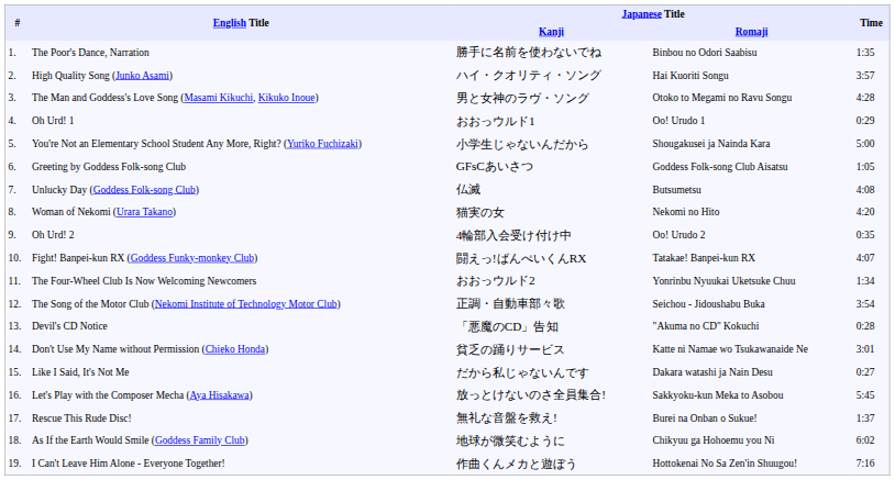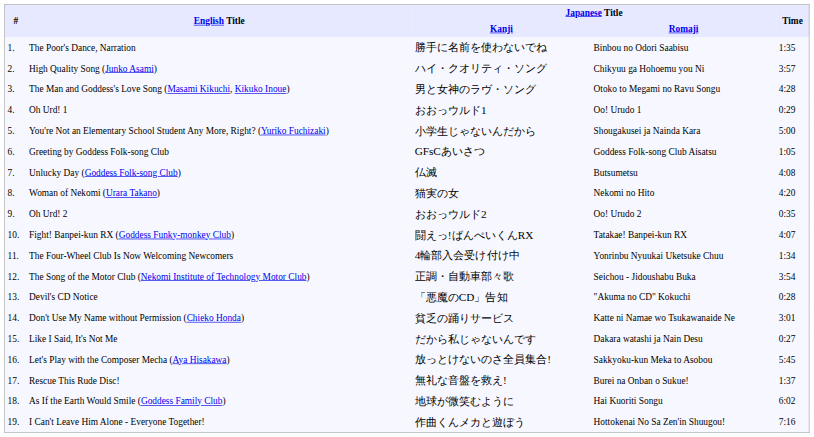High Quality Song (Junko Asami) | Japanese Title / Romaji: Hai Kuoriti Songu -> Chikyuu ga Hohoemu you Ni
Oh Urd! 2 | Japanese Title / Kanji: 4輪部入会受け付け中 -> おおっウルド2
The Four-Wheel Club Is Now Welcoming Newcomers | Japanese Title / Kanji: おおっウルド2 -> 4輪部入会受け付け中
As If the Earth Would Smile (Goddess Family Club) | Japanese Title / Romaji: Chikyuu ga Hohoemu you Ni -> Hai Kuoriti Songu
